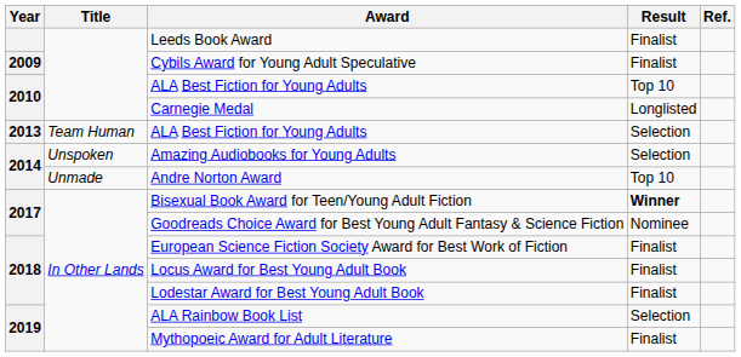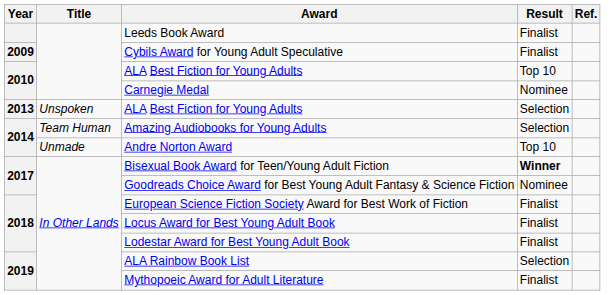Carnegie Medal | Result: Longlisted -> Nominee
2013 / ALA Best Fiction for Young Adults | Title: Team Human -> Unspoken
Amazing Audiobooks for Young Adults | Title: Unspoken -> Team Human
